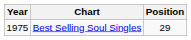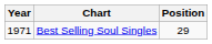Best Selling Soul Singles | Year: 1975 -> 1971
